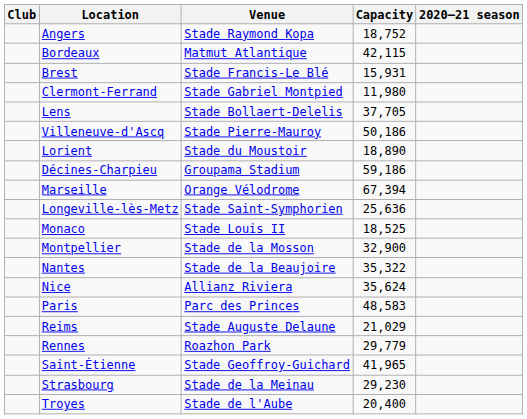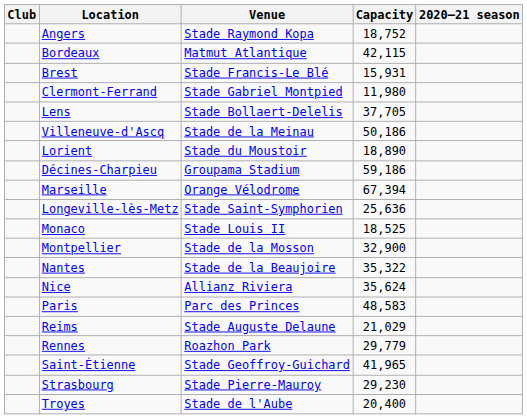Villeneuve-d'Ascq | Venue: Stade Pierre-Mauroy -> Stade de la Meinau
Strasbourg | Venue: Stade de la Meinau -> Stade Pierre-Mauroy
